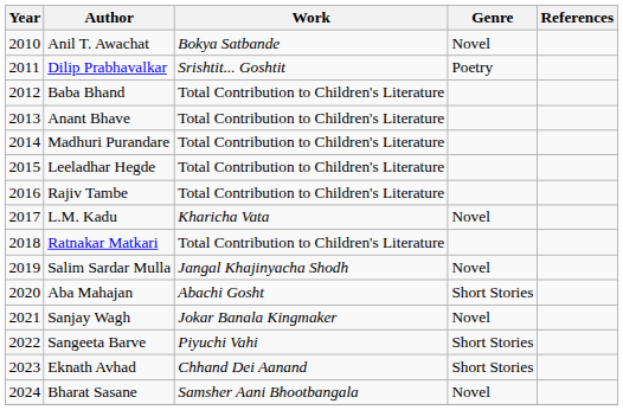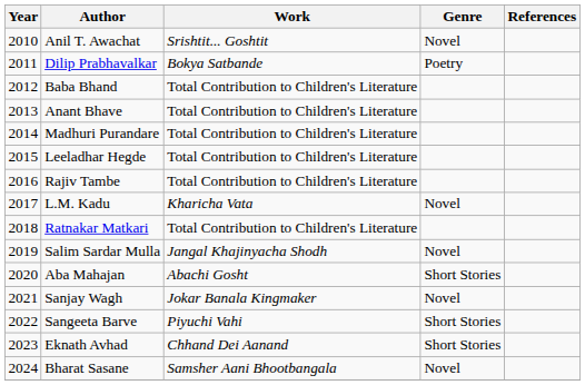Anil T. Awachat | Work: Bokya Satbande -> Srishtit... Goshtit
Dilip Prabhavalkar | Work: Srishtit... Goshtit -> Bokya Satbande
